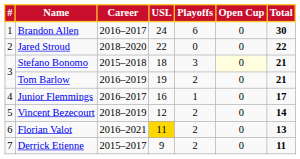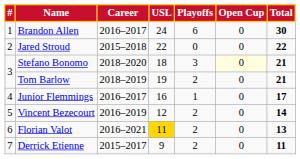Jared Stroud | Career: 2018–2020 -> 2015–2018
Stefano Bonomo | Career: 2015–2018 -> 2018–2020
Tom Barlow | Career: 2016–2019 -> 2018–2019
Vincent Bezecourt | Career: 2018–2019 -> 2016–2019
